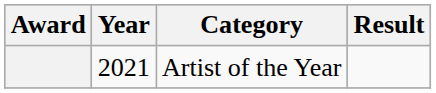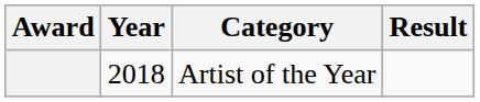Artist of the Year | Year: 2021 -> 2018
